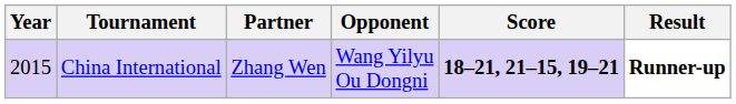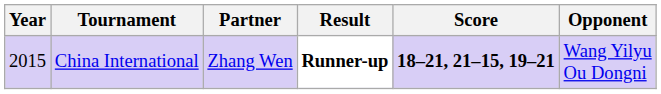columns swapped: Opponent <-> Result
